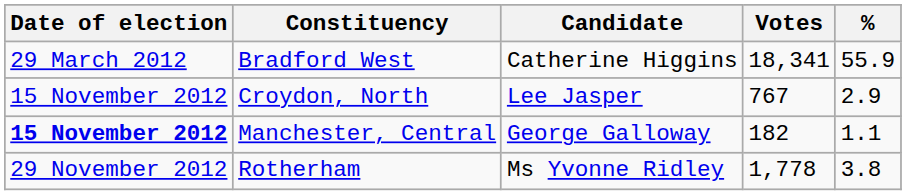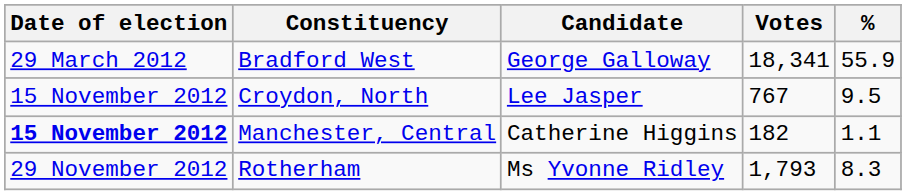Bradford West | Candidate: Catherine Higgins -> George Galloway
Croydon, North | %: 2.9 -> 9.5
Manchester, Central | Candidate: George Galloway -> Catherine Higgins
Rotherham | Votes: 1,778 -> 1,793
Rotherham | %: 3.8 -> 8.3
